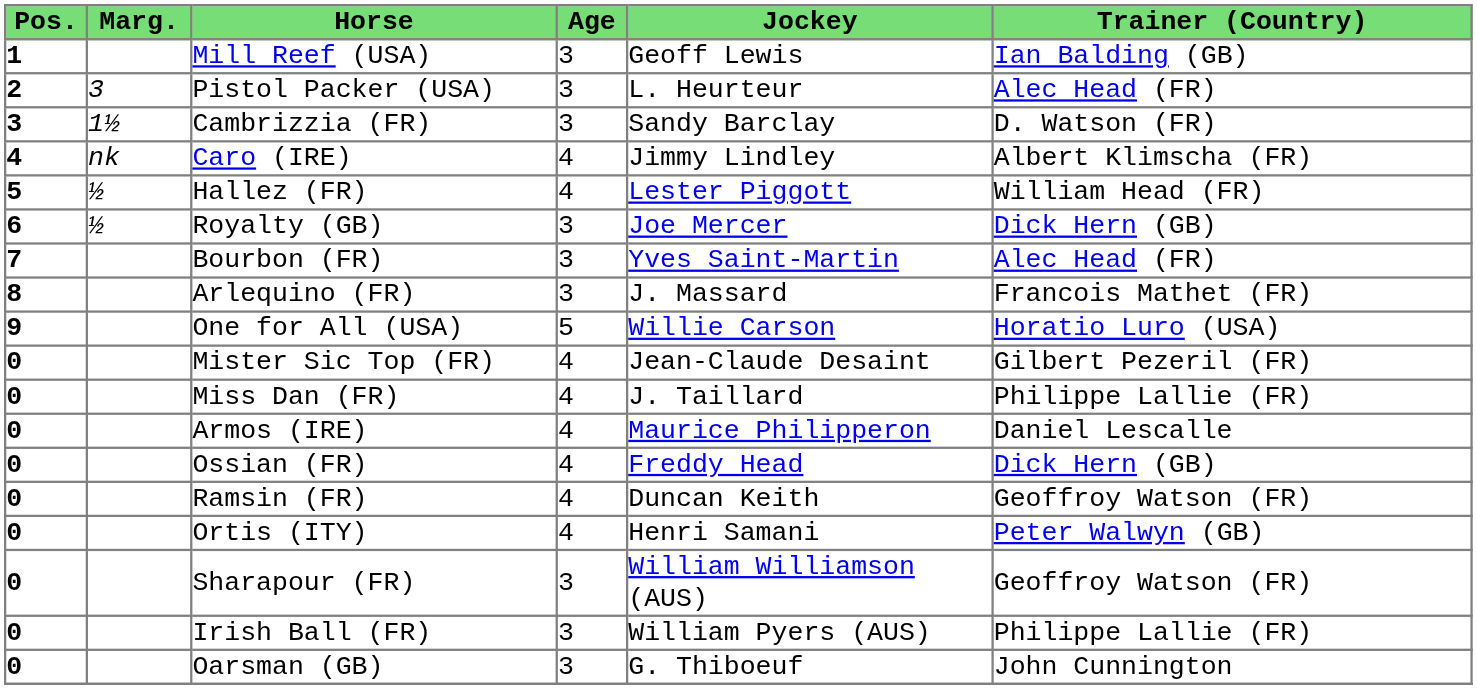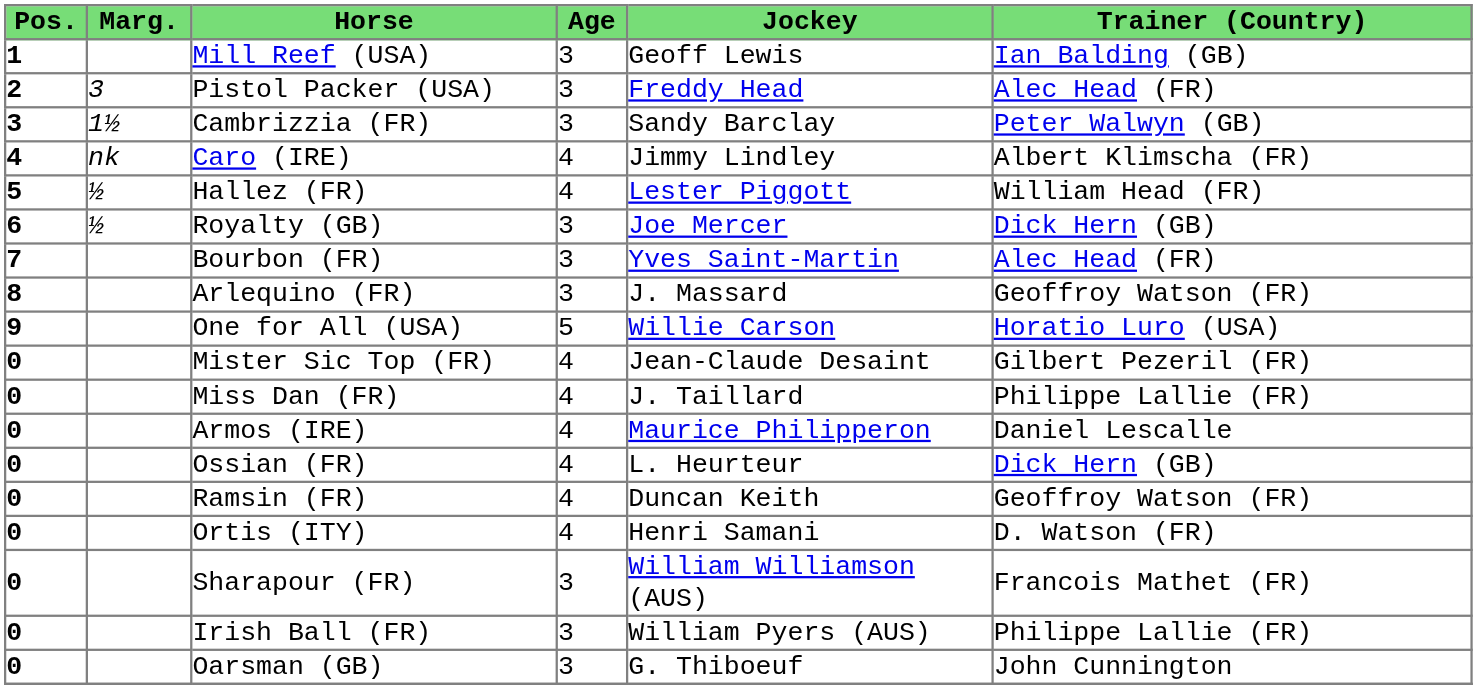Pistol Packer (USA) | Jockey: L. Heurteur -> Freddy Head
Cambrizzia (FR) | Trainer (Country): D. Watson (FR) -> Peter Walwyn (GB)
Arlequino (FR) | Trainer (Country): Francois Mathet (FR) -> Geoffroy Watson (FR)
Ossian (FR) | Jockey: Freddy Head -> L. Heurteur
Ortis (ITY) | Trainer (Country): Peter Walwyn (GB) -> D. Watson (FR)
Sharapour (FR) | Trainer (Country): Geoffroy Watson (FR) -> Francois Mathet (FR)
